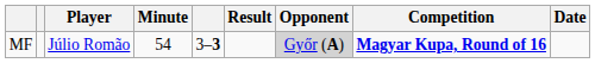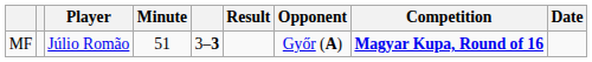MF | Minute: 54 -> 51
MF | Opponent: lightgrey background -> no background
